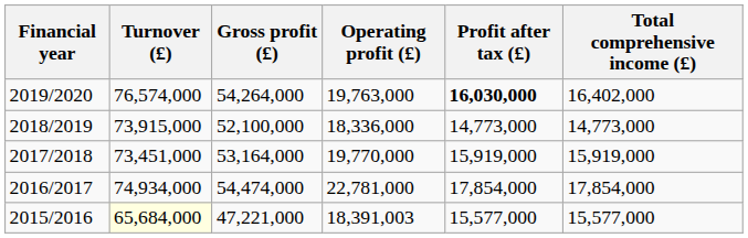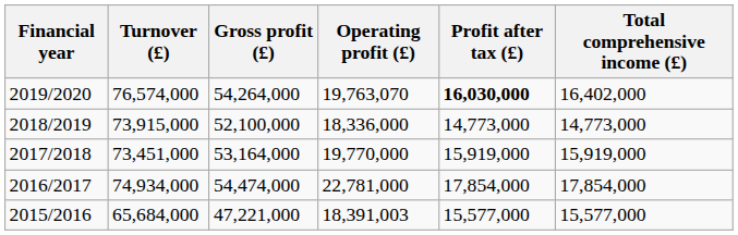2019/2020 | Operating profit (£): 19,763,000 -> 19,763,070
2015/2016 | Turnover (£): lightyellow background -> no background
